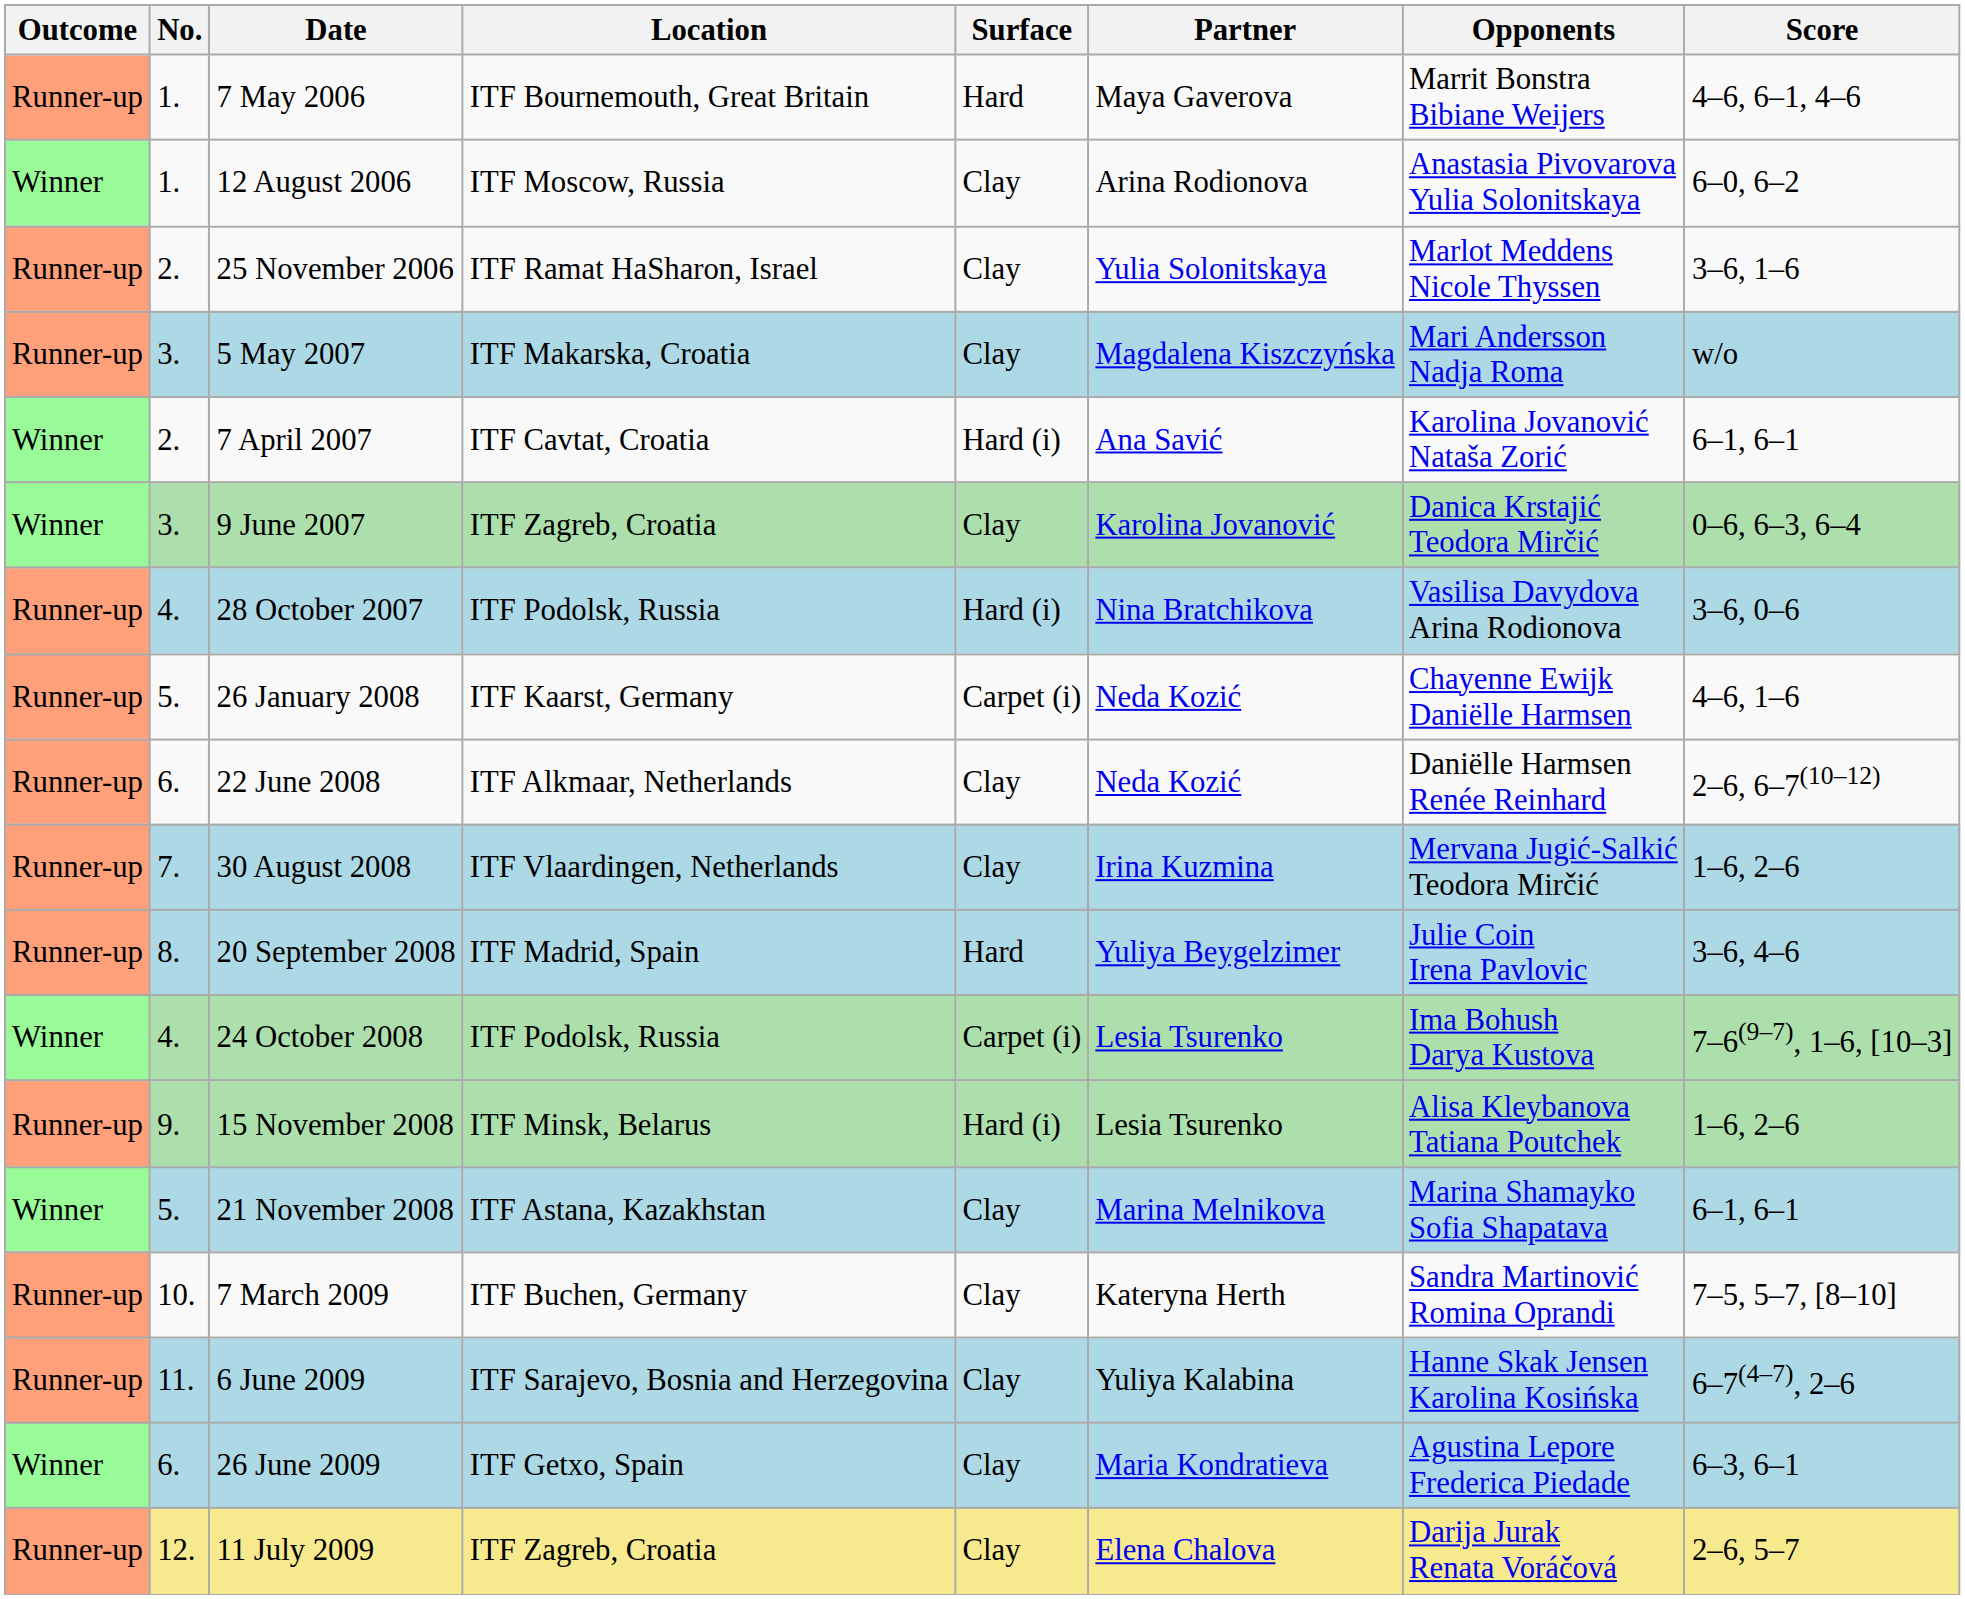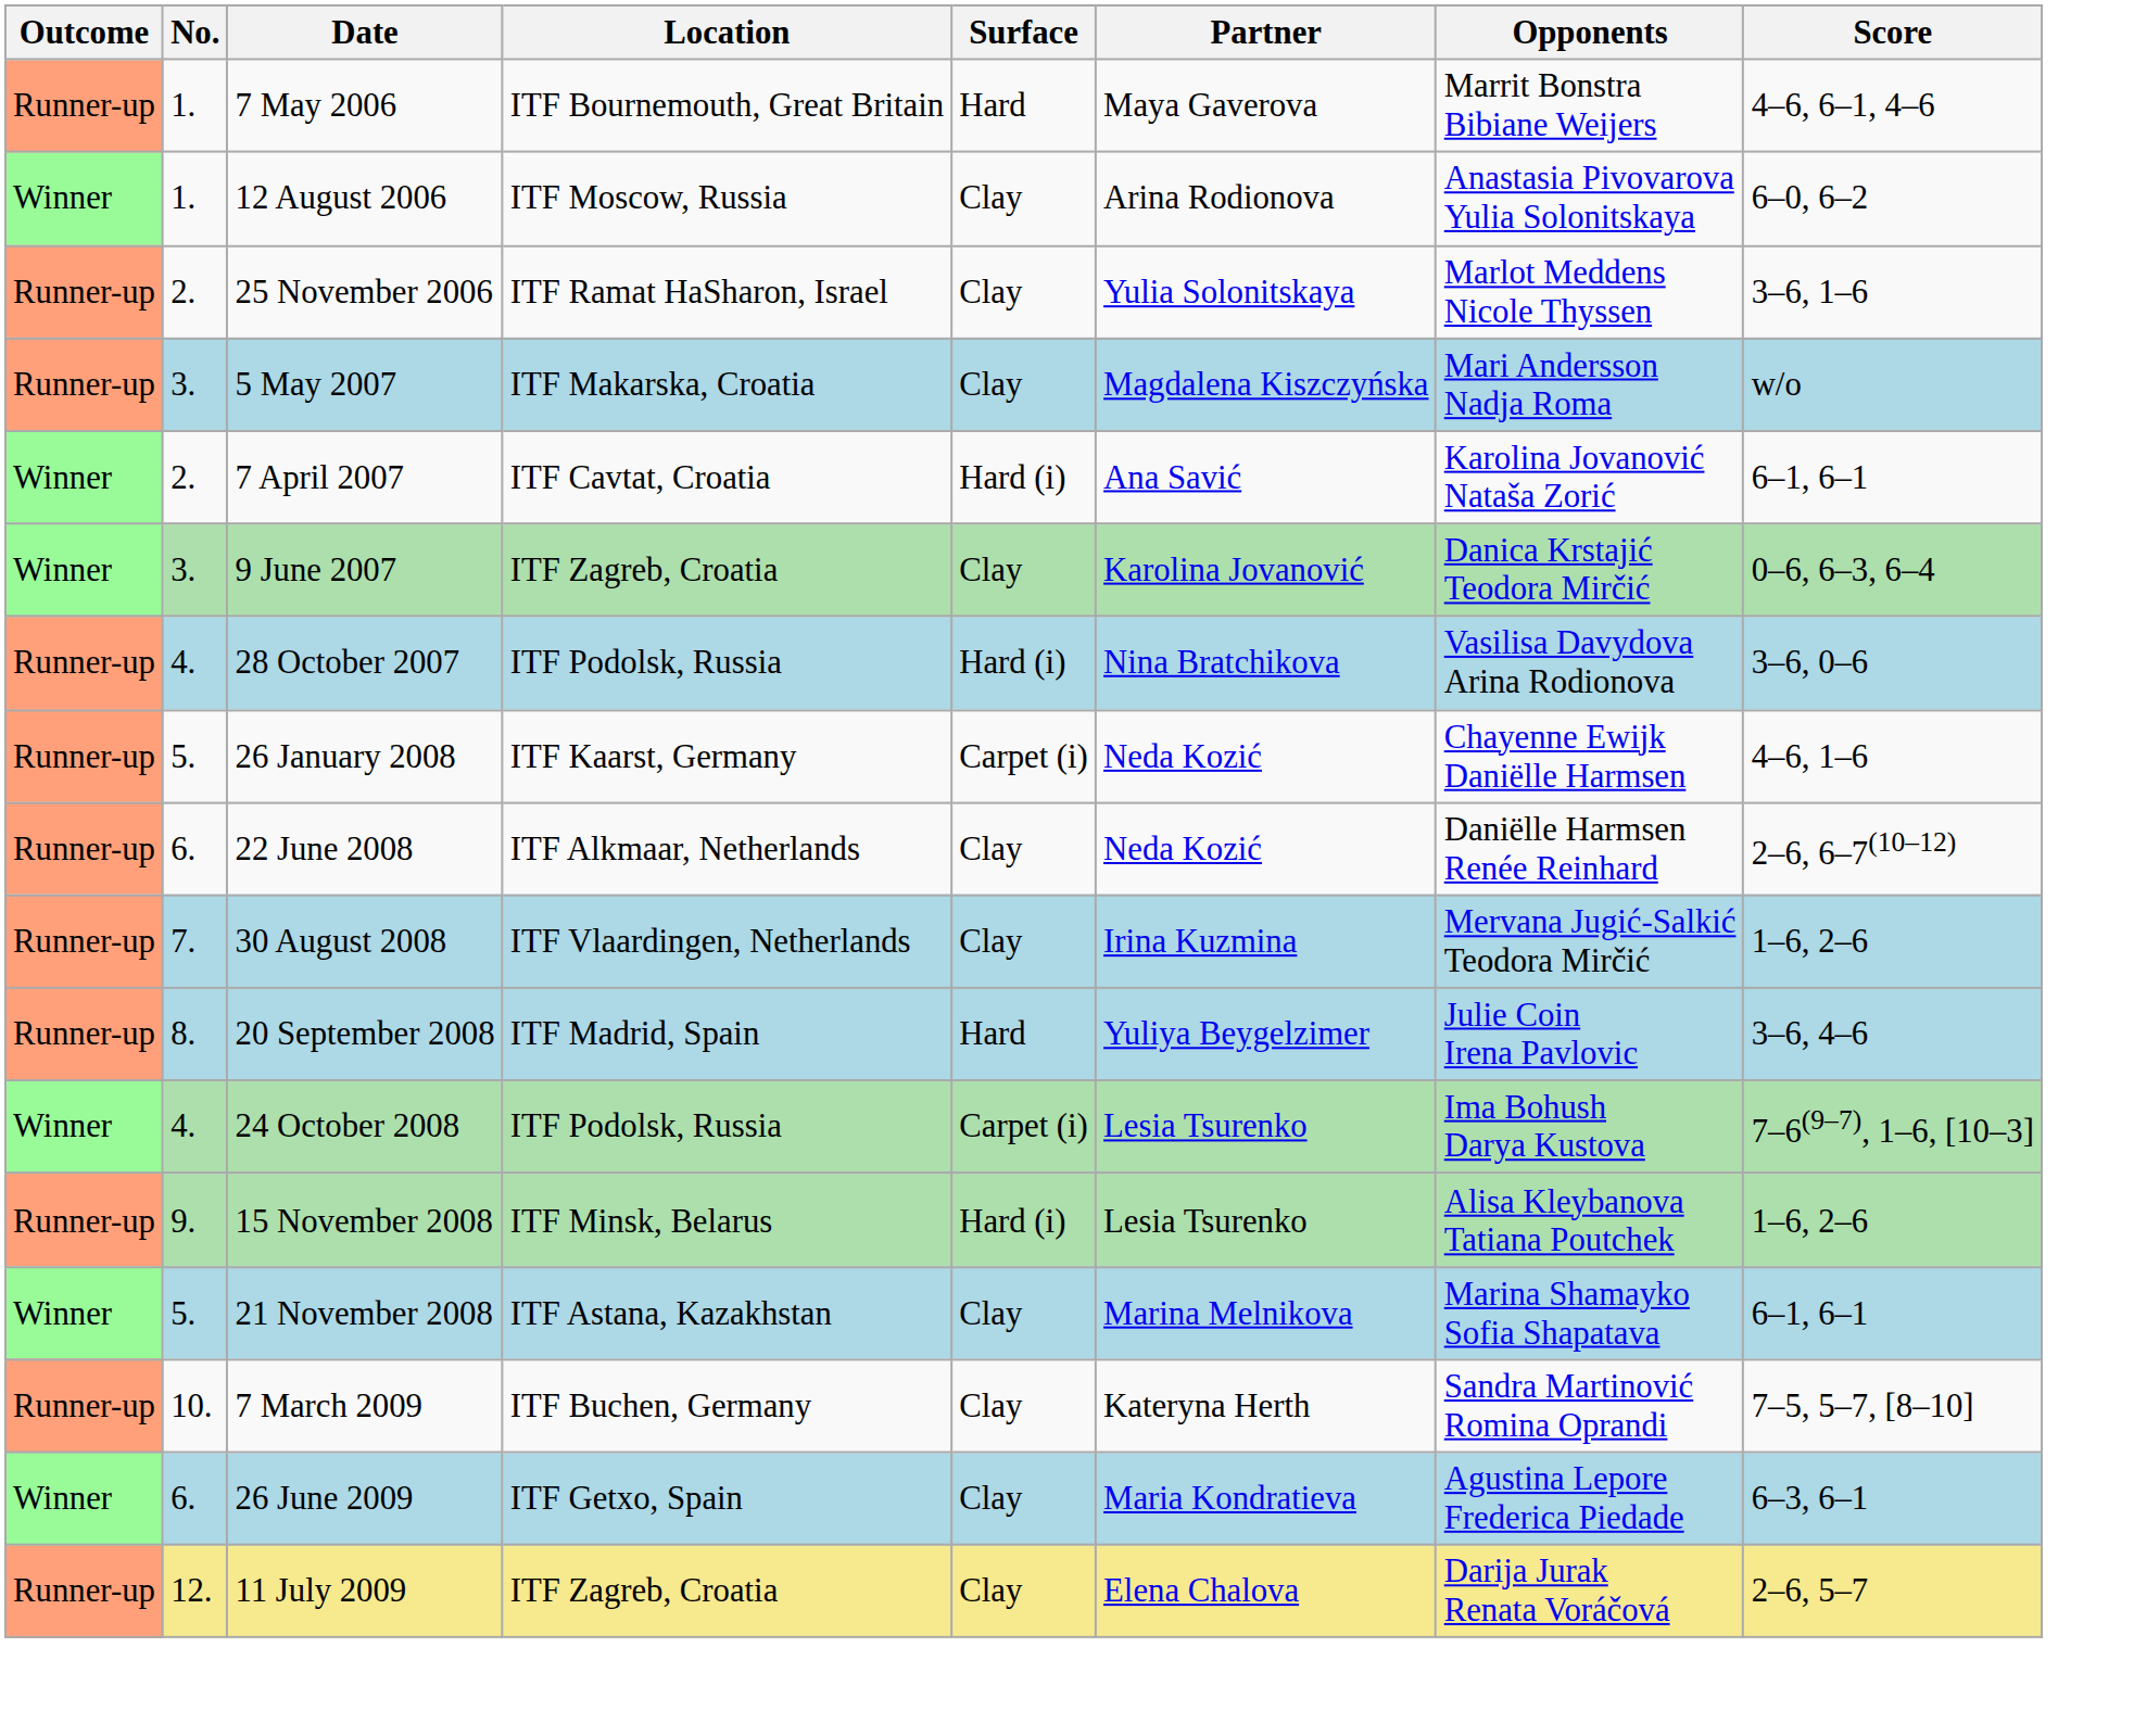- row: Runner-up | 11. | 6 June 2009 | ITF Sarajevo, Bosnia and Herzegovina | Clay | Yuliya Kalabina | Hanne Skak Jensen Karolina Kosińska | 6–7(4–7), 2–6
